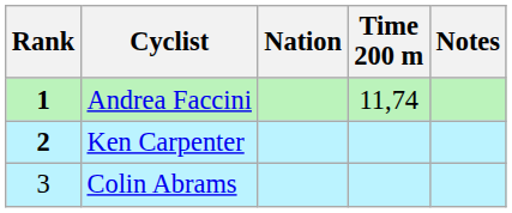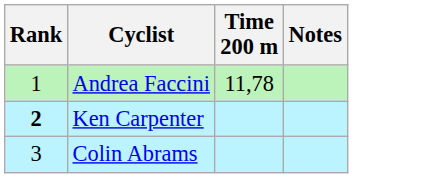- column: Nation
Andrea Faccini | Rank: bold -> normal
Andrea Faccini | Time 200 m: 11,74 -> 11,78
